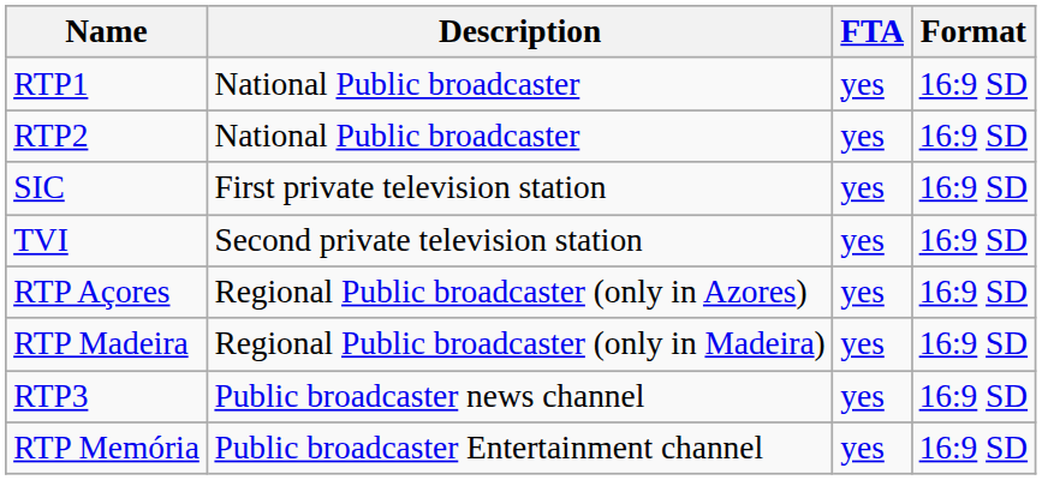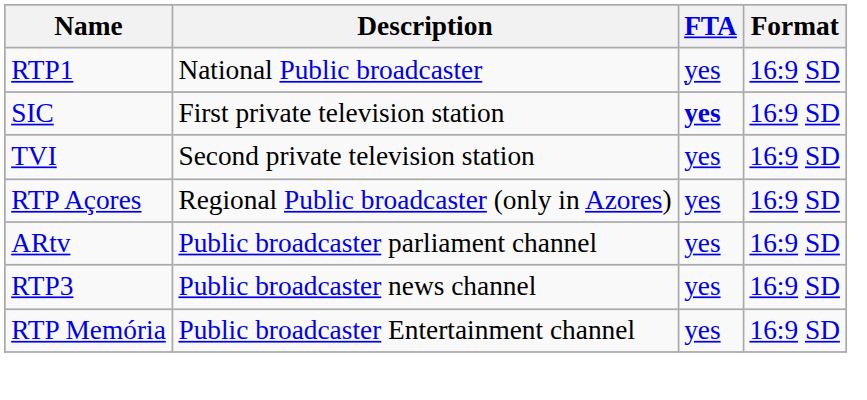- row: RTP2 | National Public broadcaster | yes | 16:9 SD
SIC | FTA: normal -> bold
- row: RTP Madeira | Regional Public broadcaster (only in Madeira) | yes | 16:9 SD
+ row: ARtv | Public broadcaster parliament channel | yes | 16:9 SD
